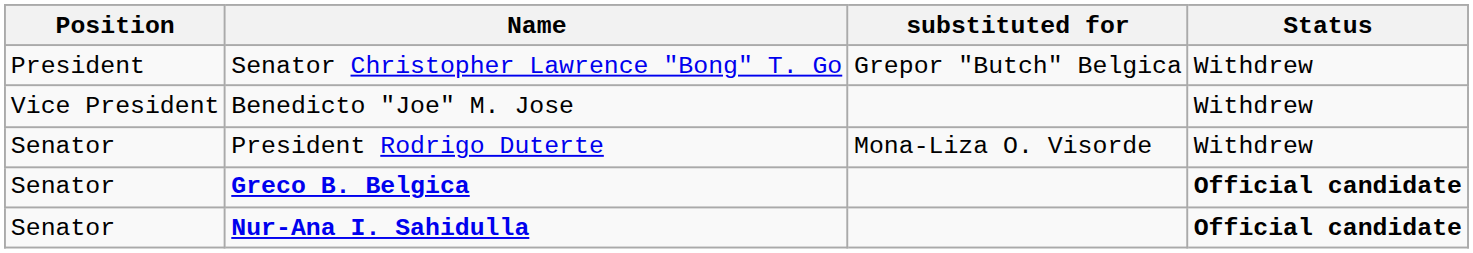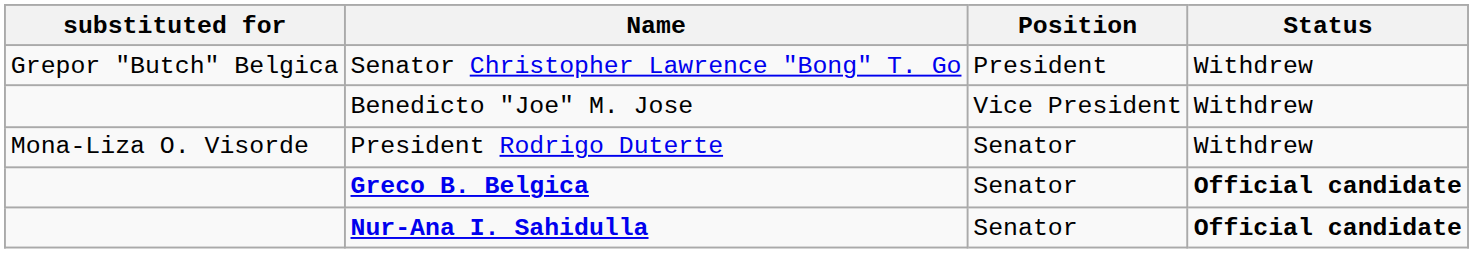columns swapped: Position <-> substituted for
